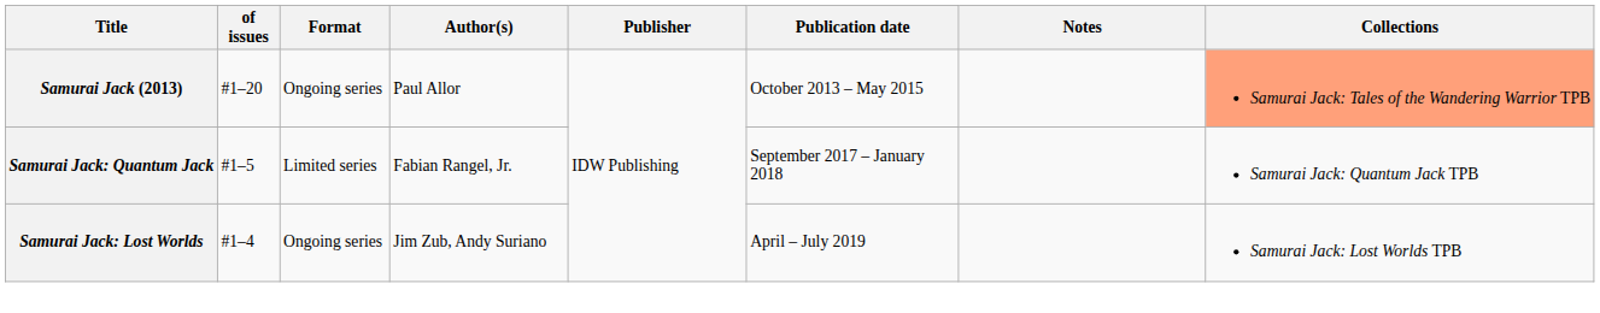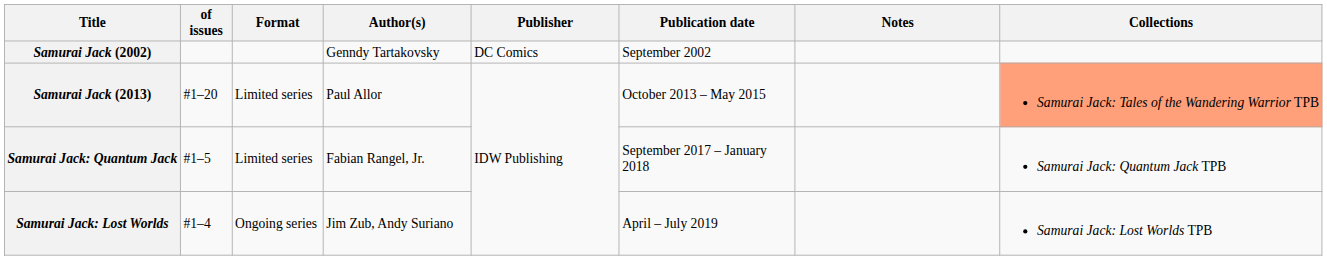+ row: Samurai Jack (2002) | Genndy Tartakovsky | DC Comics | September 2002
Samurai Jack (2013) | Format: Ongoing series -> Limited series
